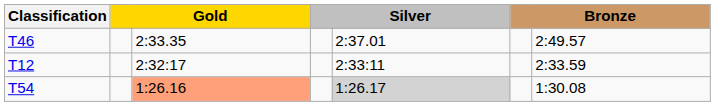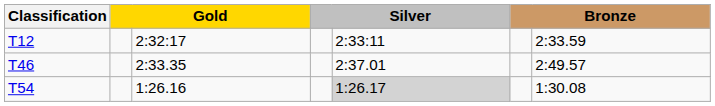rows swapped: T12 <-> T46
T54 | column 3: lightsalmon background -> no background
